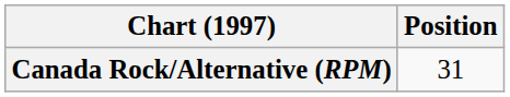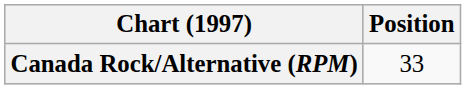Canada Rock/Alternative (RPM) | Position: 31 -> 33
